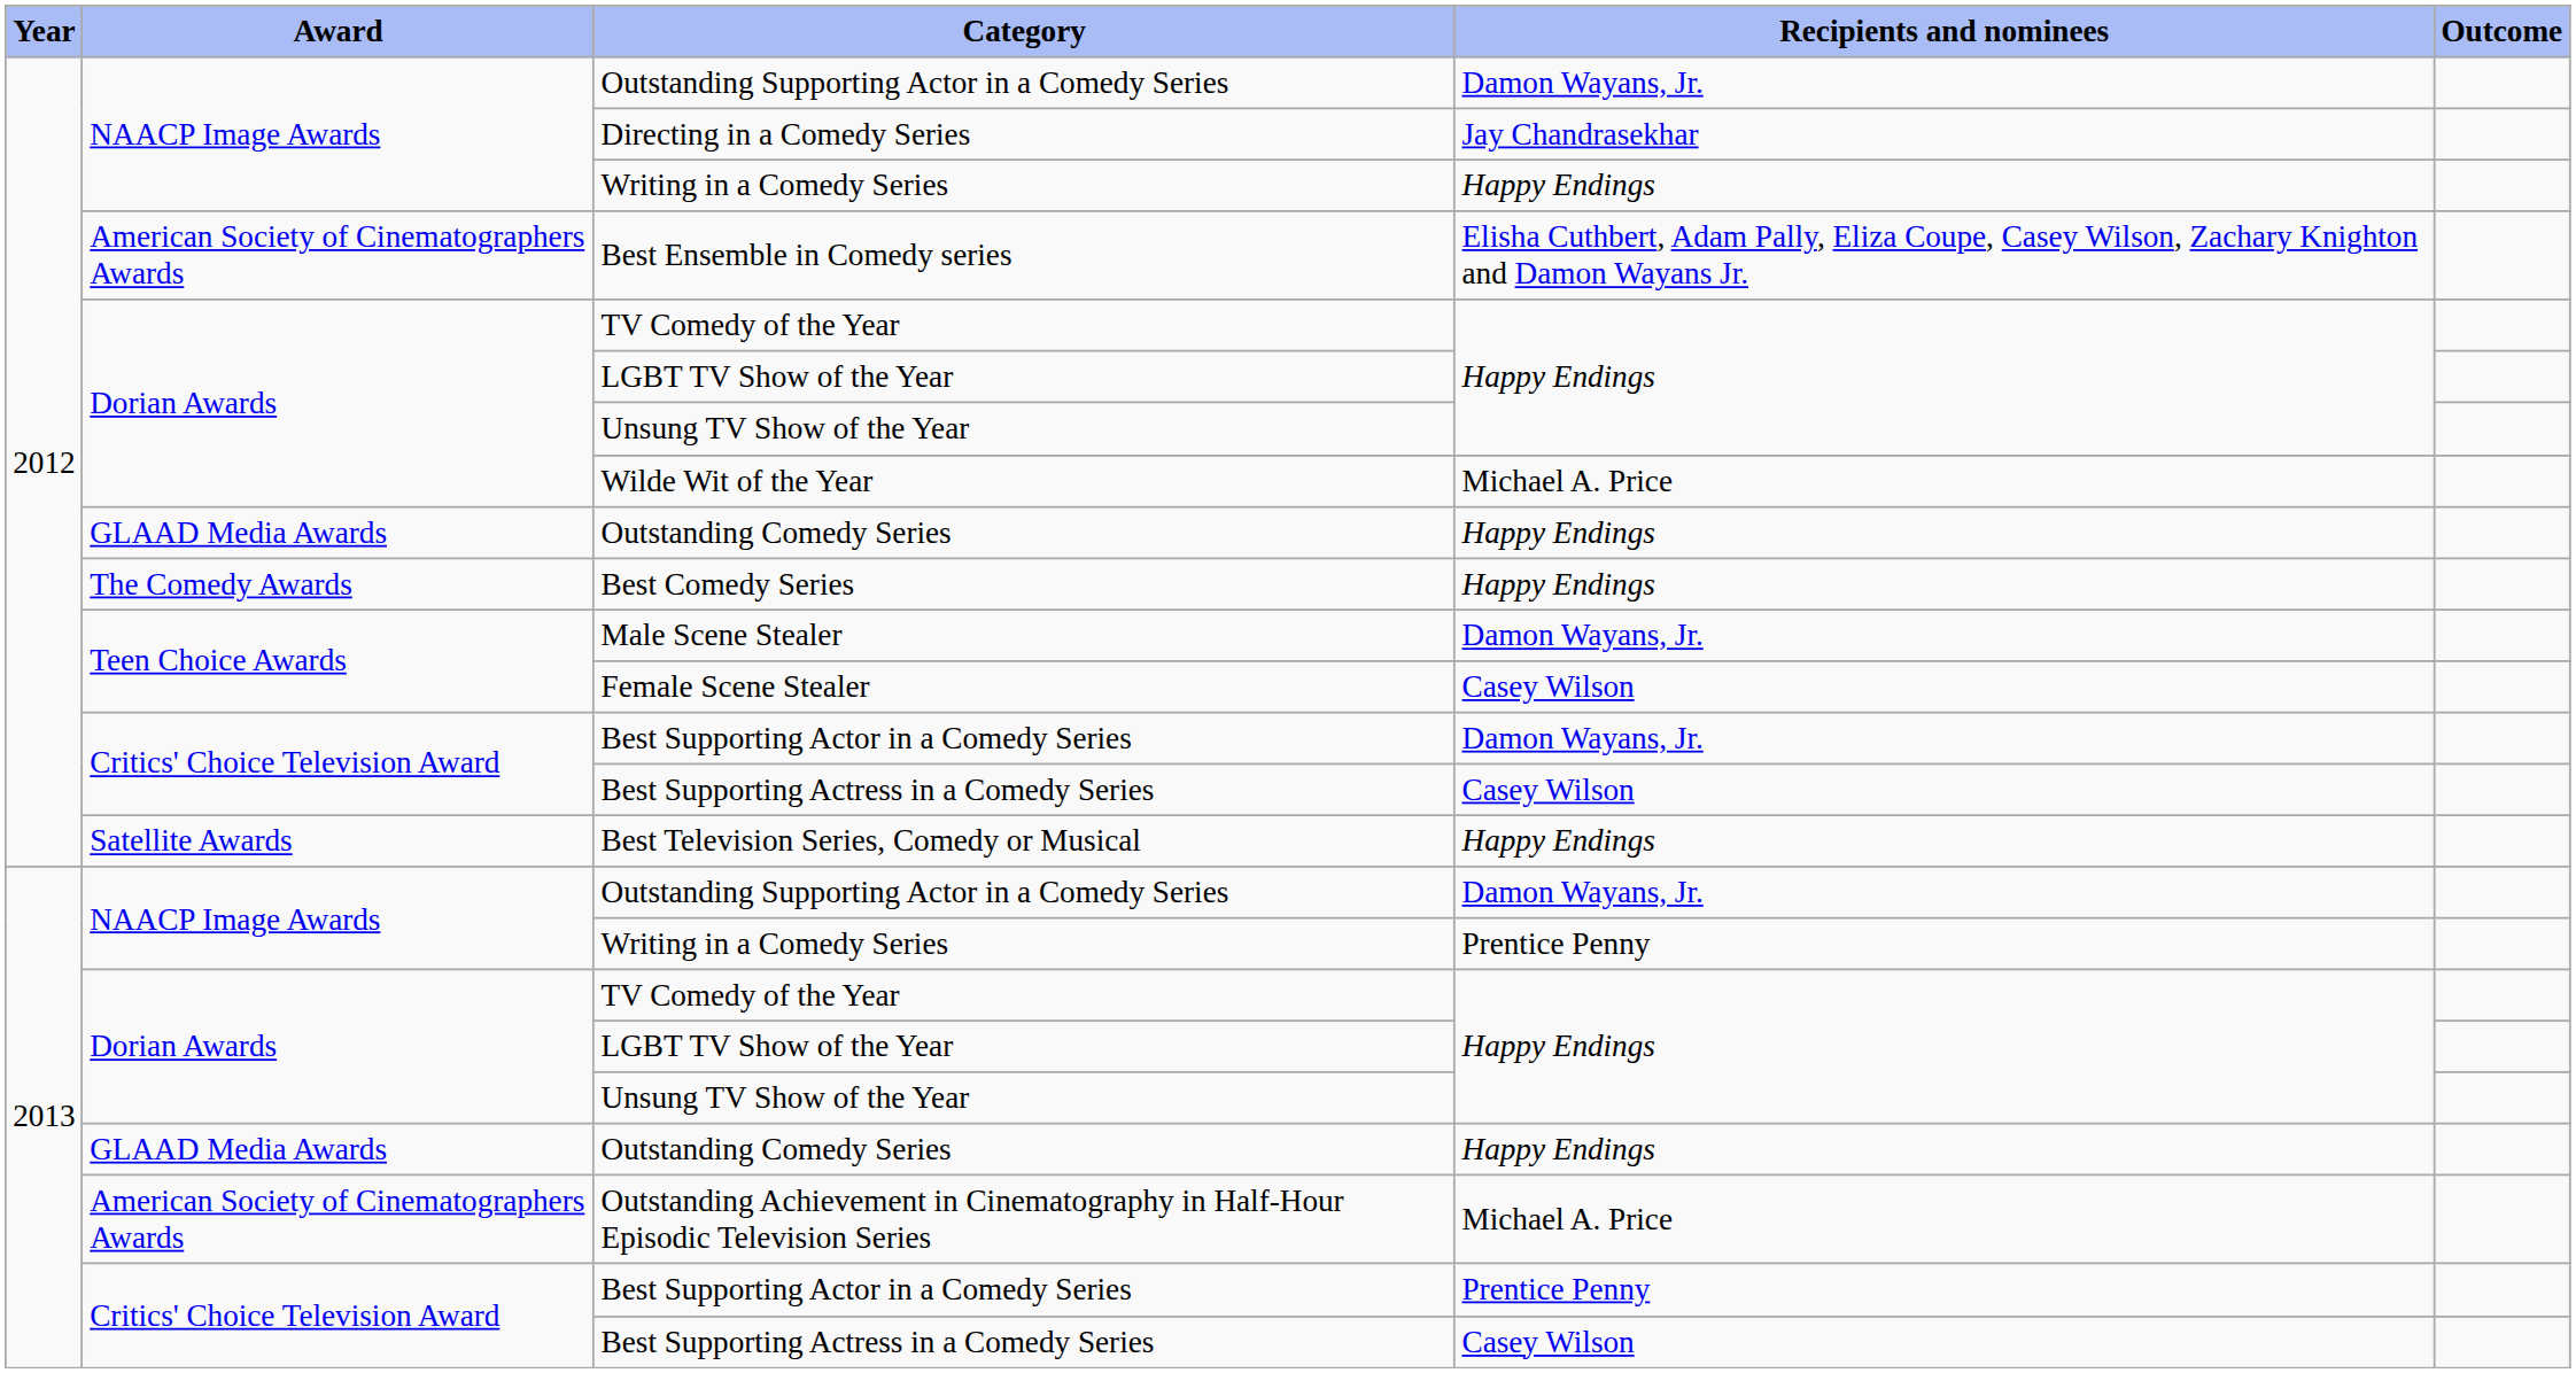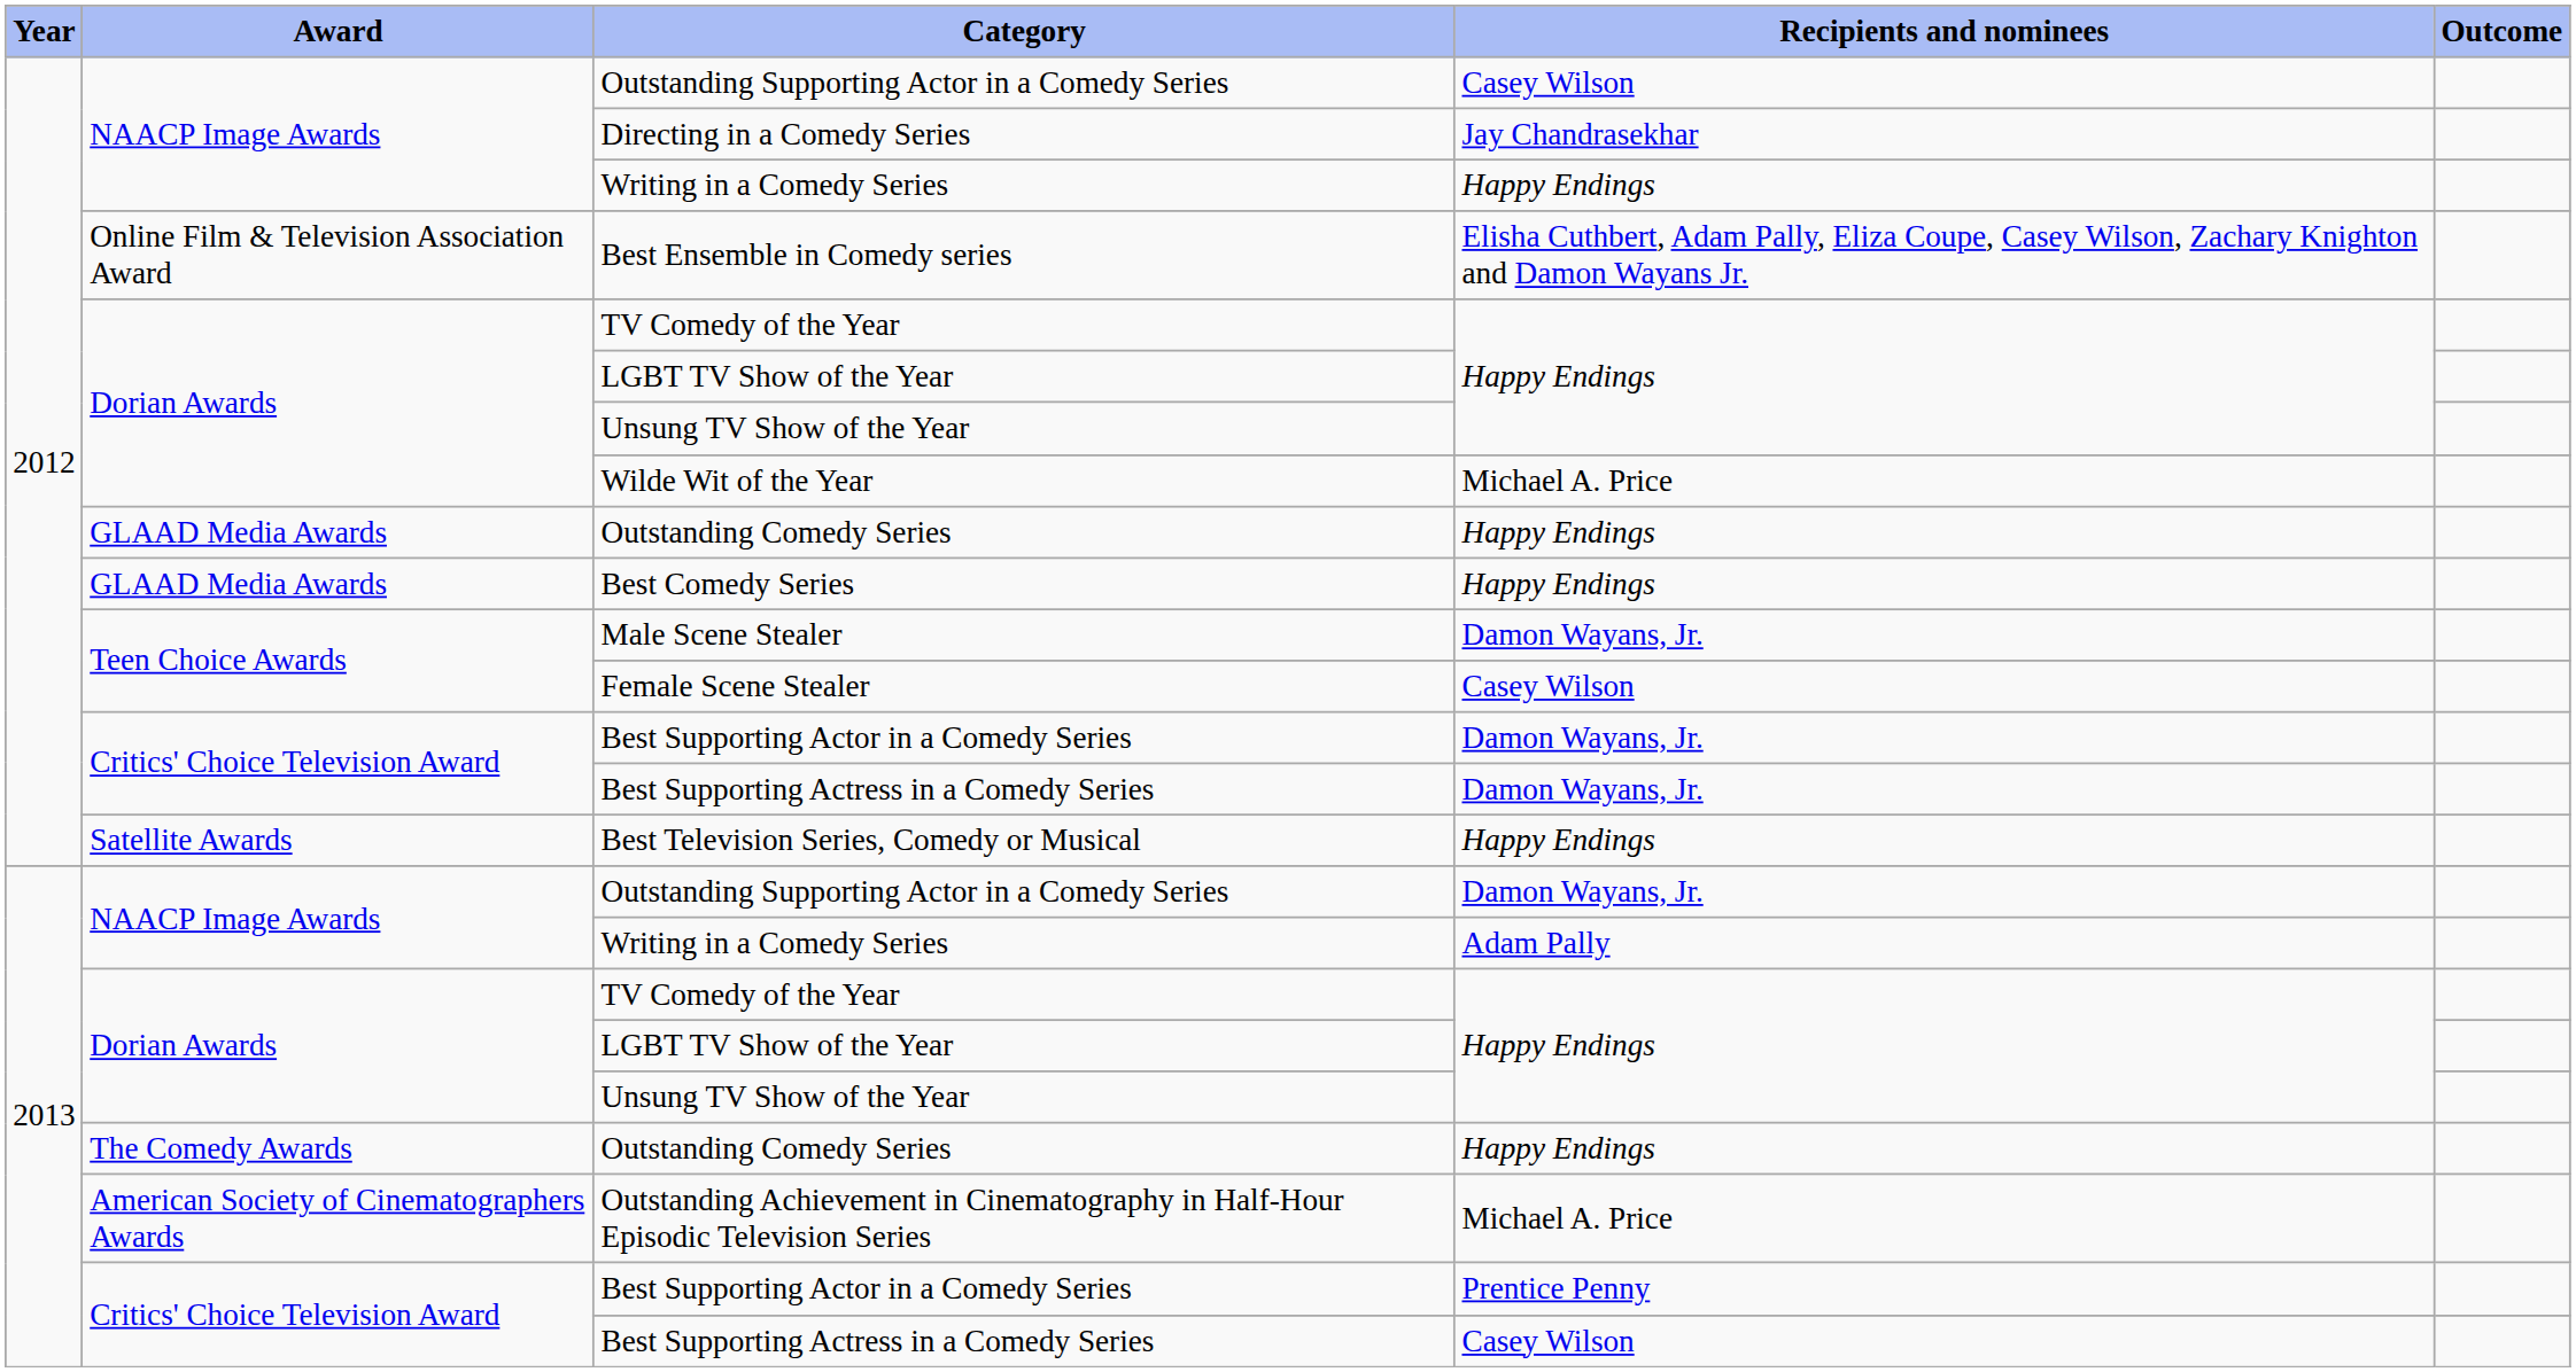2012 / Outstanding Supporting Actor in a Comedy Series | Recipients and nominees: Damon Wayans, Jr. -> Casey Wilson
Best Ensemble in Comedy series | Award: American Society of Cinematographers Awards -> Online Film & Television Association Award
Best Comedy Series | Award: The Comedy Awards -> GLAAD Media Awards
2012 / Best Supporting Actress in a Comedy Series | Recipients and nominees: Casey Wilson -> Damon Wayans, Jr.
2013 / Writing in a Comedy Series | Recipients and nominees: Prentice Penny -> Adam Pally
2013 / Outstanding Comedy Series | Award: GLAAD Media Awards -> The Comedy Awards
